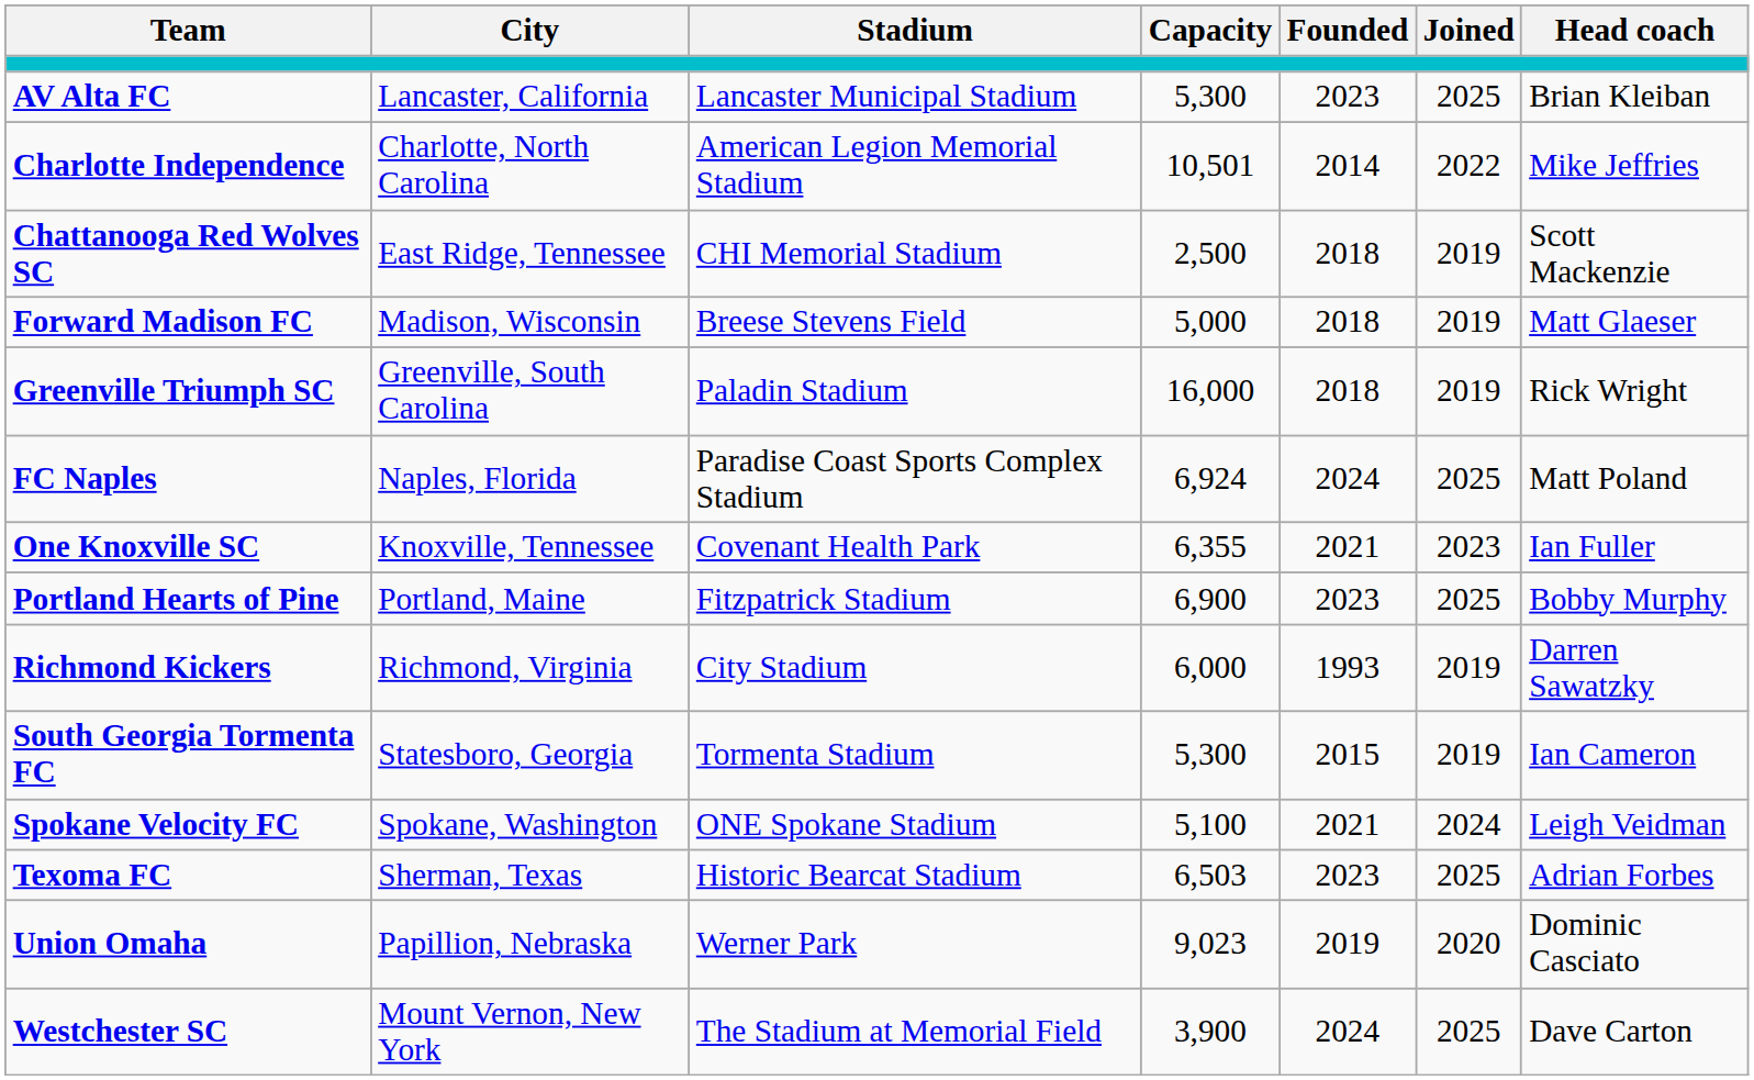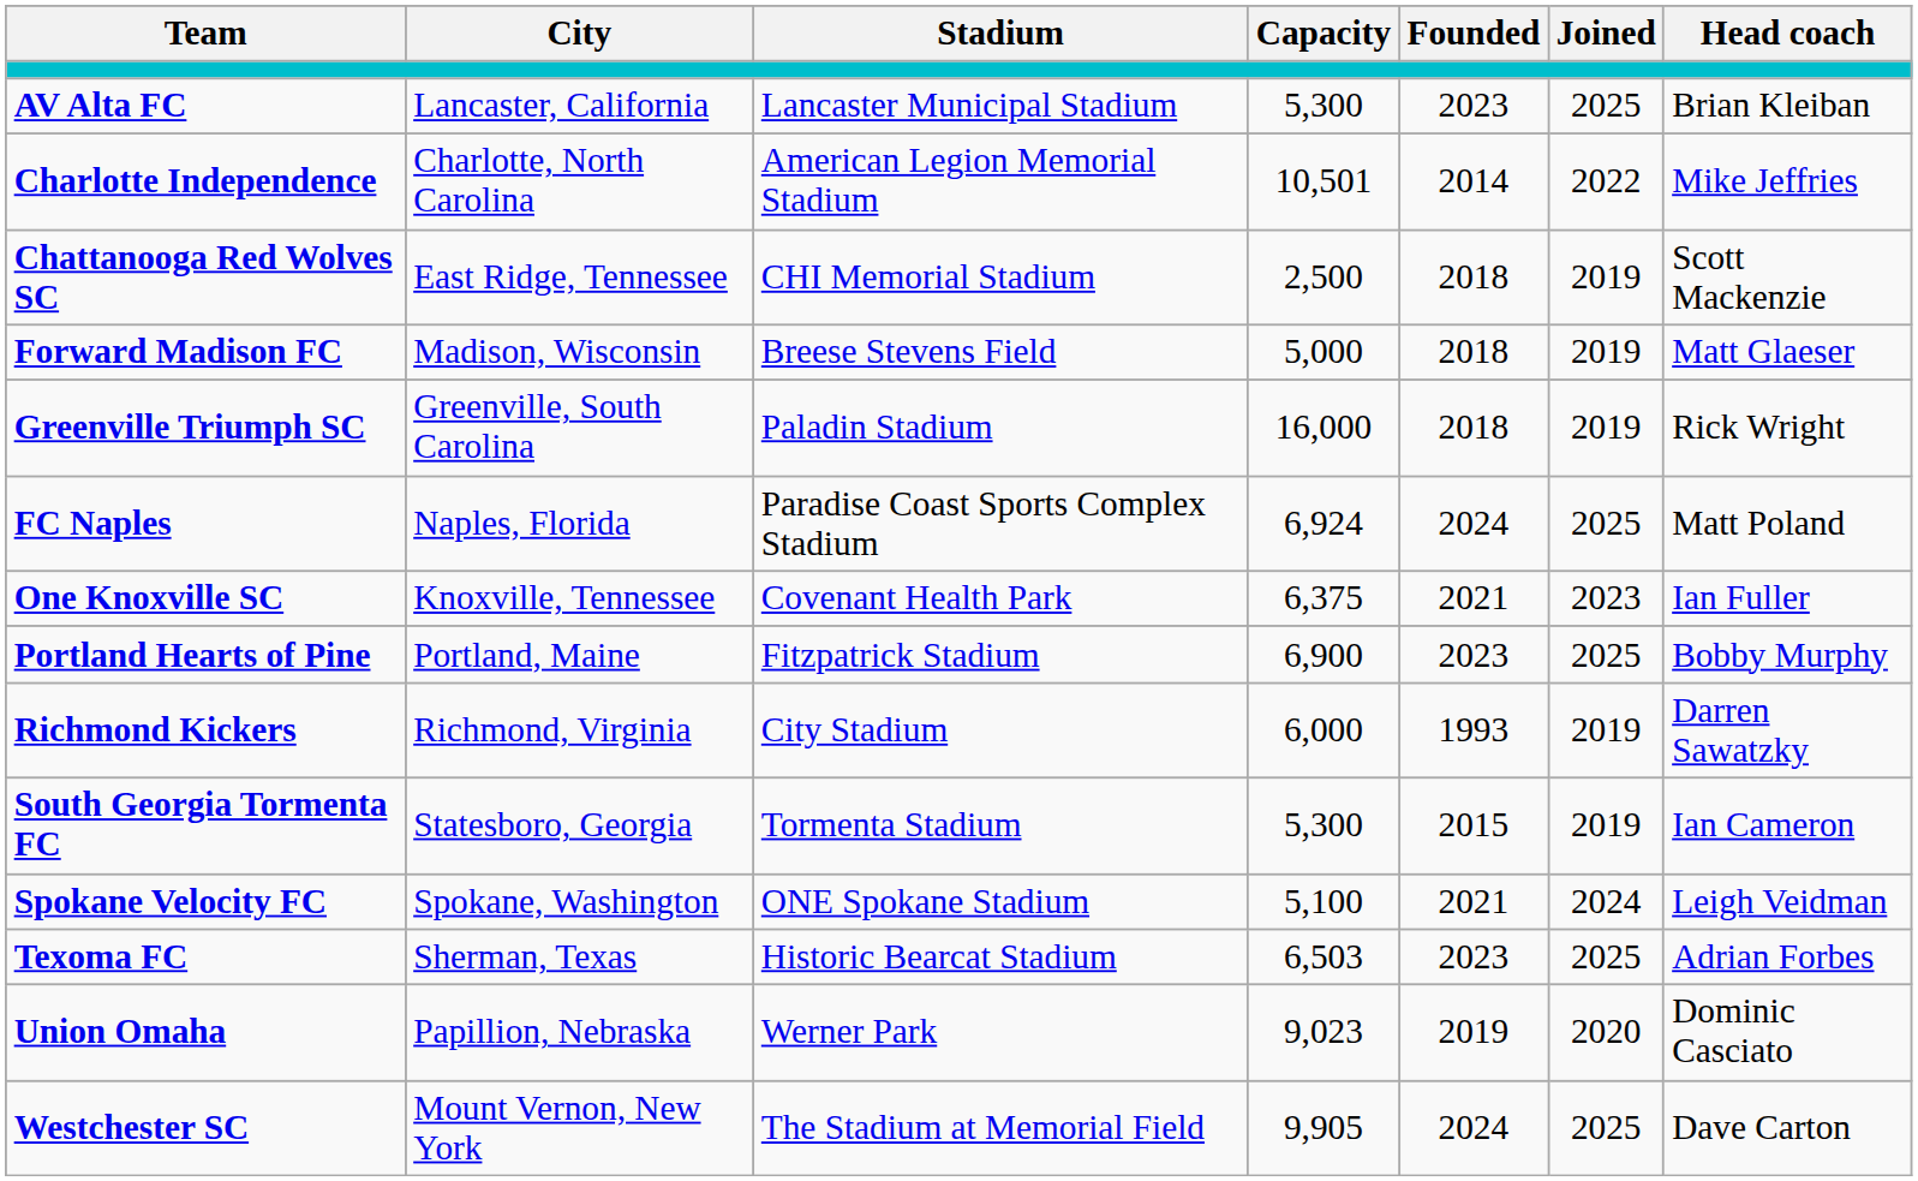One Knoxville SC | Capacity: 6,355 -> 6,375
Westchester SC | Capacity: 3,900 -> 9,905
